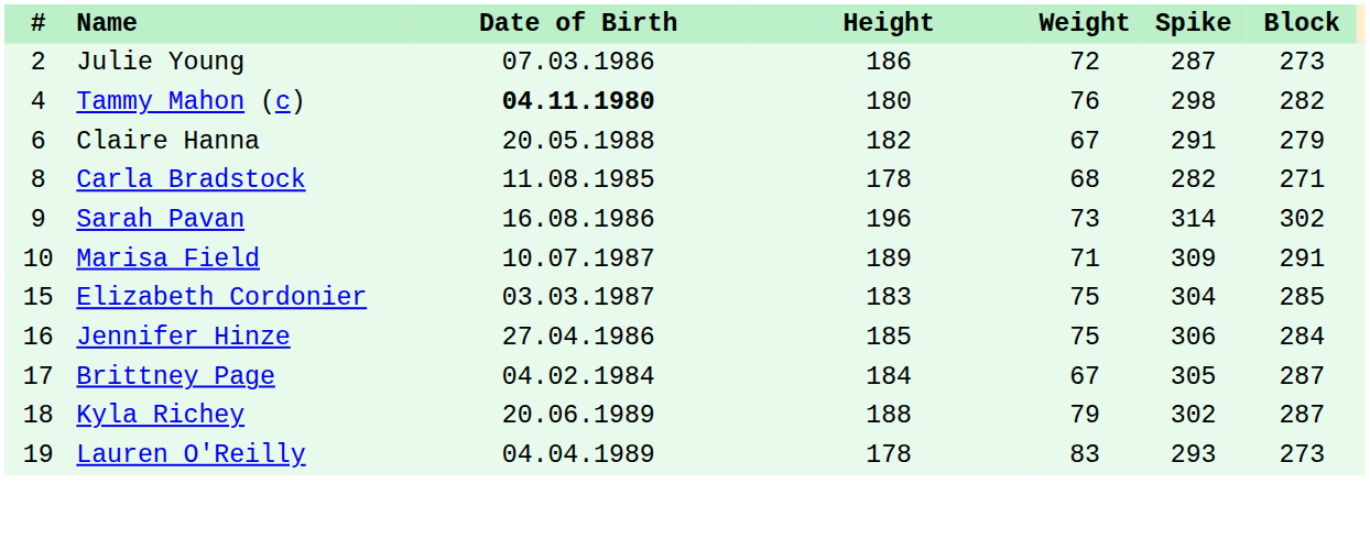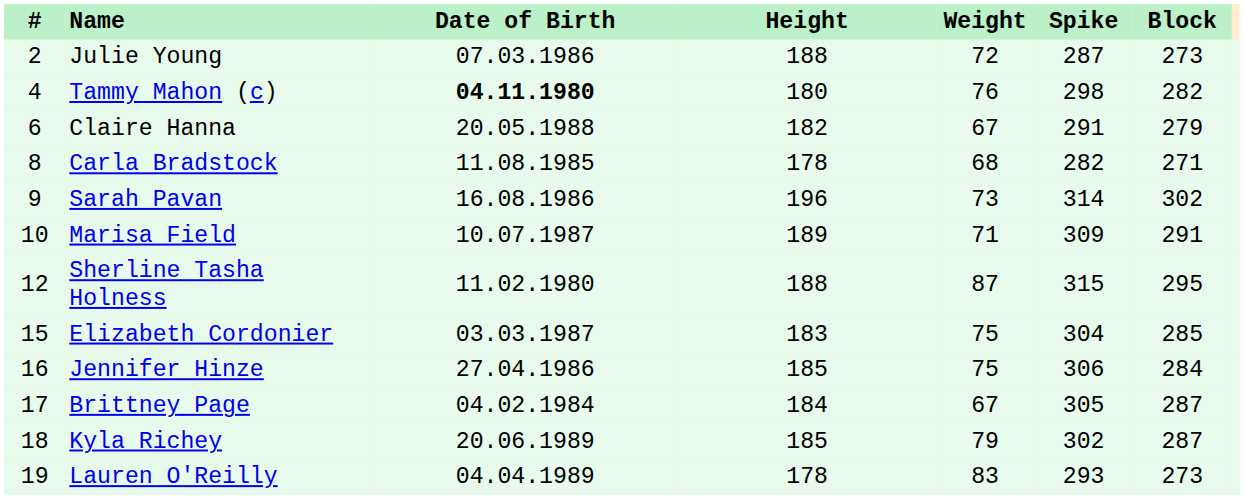Julie Young | Height: 186 -> 188
+ row: 12 | Sherline Tasha Holness | 11.02.1980 | 188 | 87 | 315 | 295
Kyla Richey | Height: 188 -> 185
